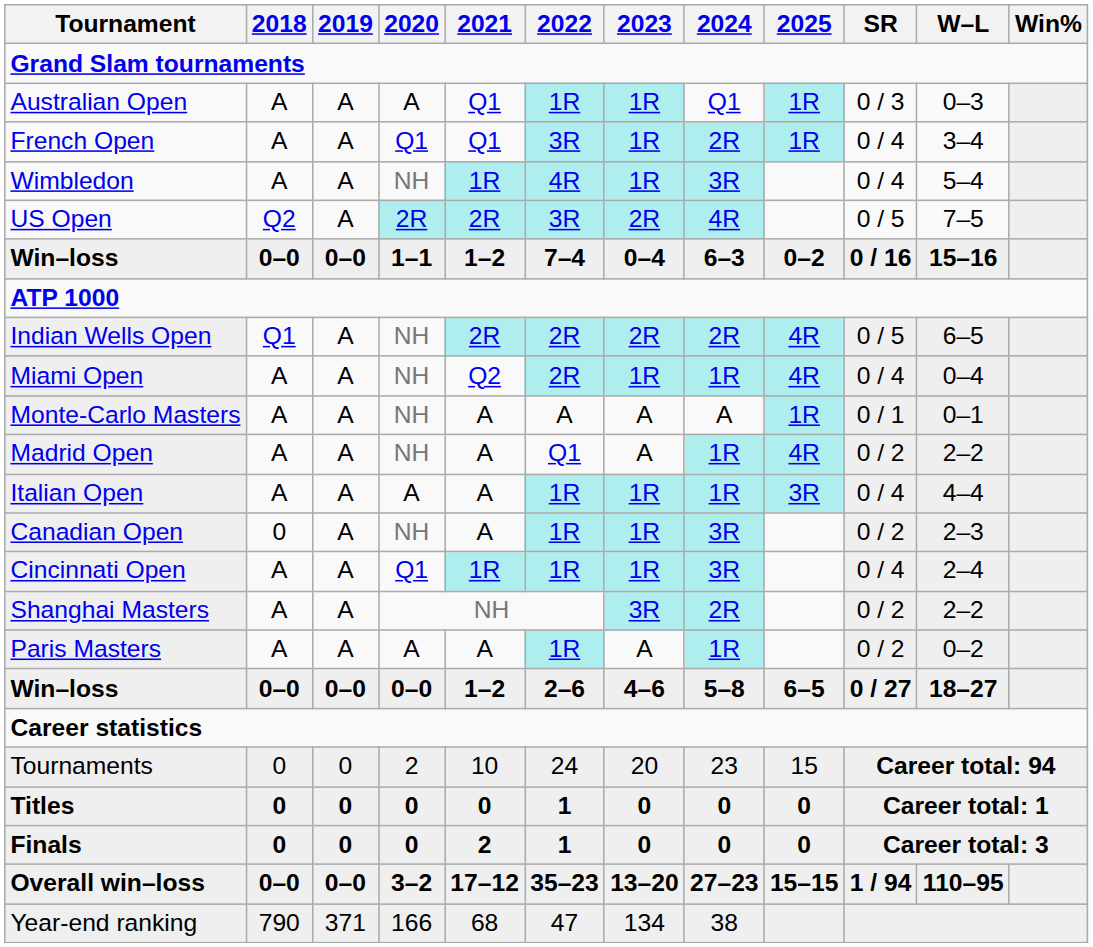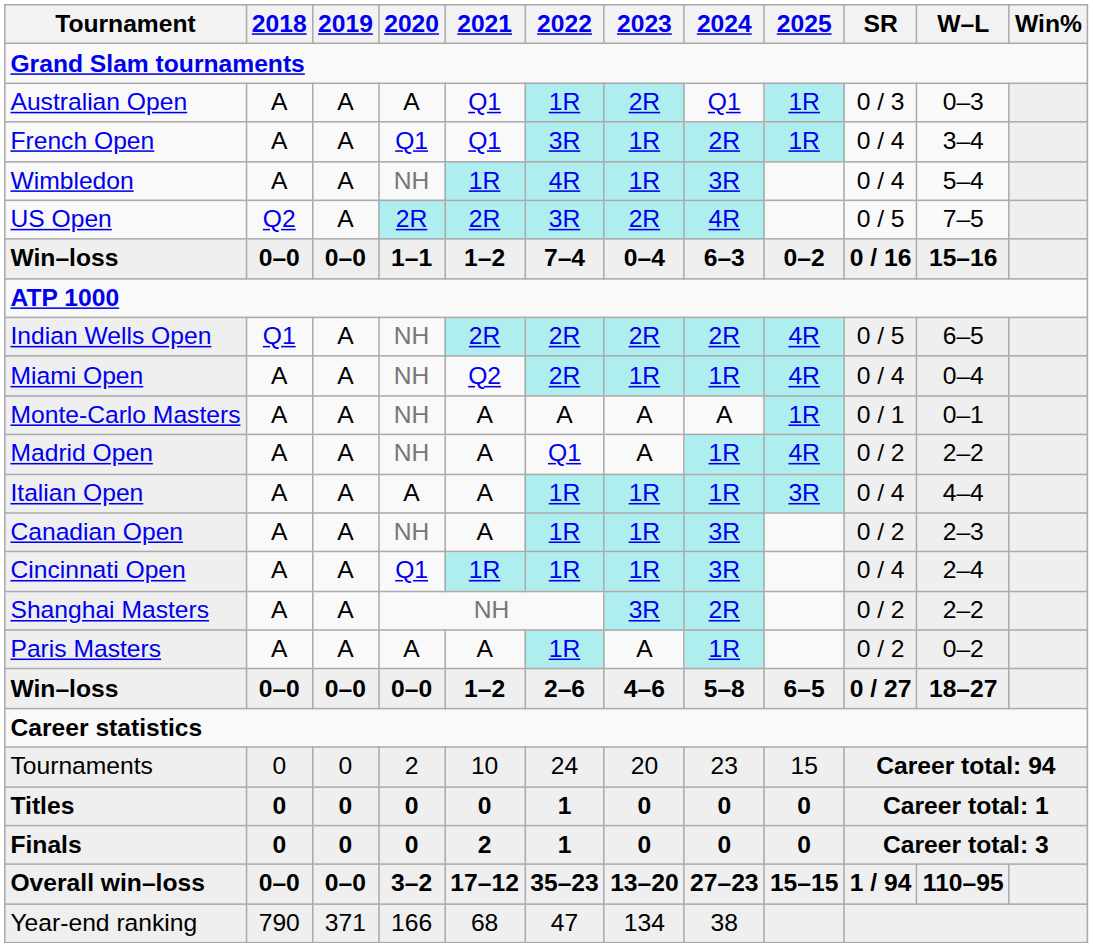Australian Open | 2023: 1R -> 2R
Canadian Open | 2018: 0 -> A
